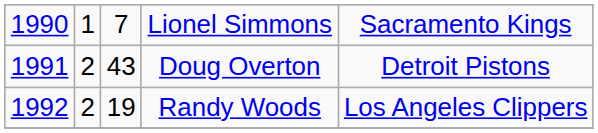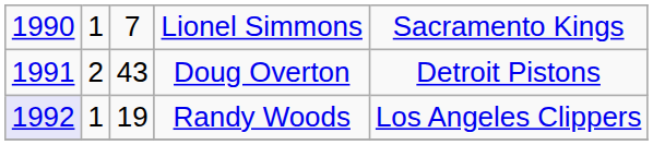Randy Woods | column 1: no background -> lavender background
Randy Woods | column 2: 2 -> 1
